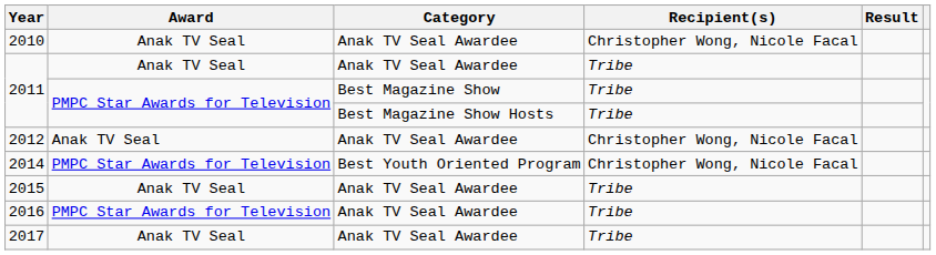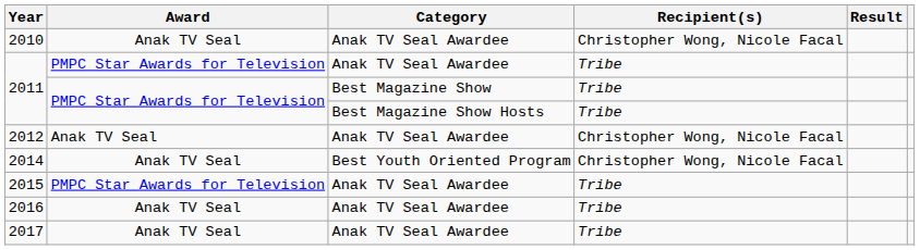2011 / Anak TV Seal Awardee | Award: Anak TV Seal -> PMPC Star Awards for Television
2014 | Award: PMPC Star Awards for Television -> Anak TV Seal
2015 | Award: Anak TV Seal -> PMPC Star Awards for Television
2016 | Award: PMPC Star Awards for Television -> Anak TV Seal
